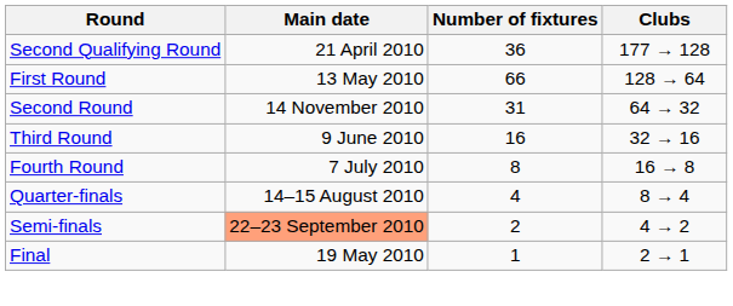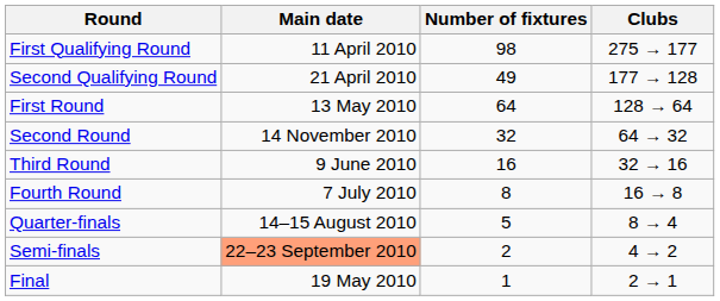+ row: First Qualifying Round | 11 April 2010 | 98 | 275 → 177
Second Qualifying Round | Number of fixtures: 36 -> 49
First Round | Number of fixtures: 66 -> 64
Second Round | Number of fixtures: 31 -> 32
Quarter-finals | Number of fixtures: 4 -> 5
